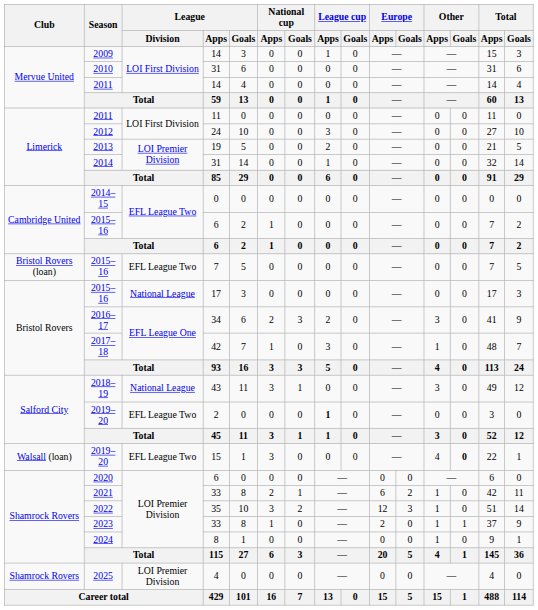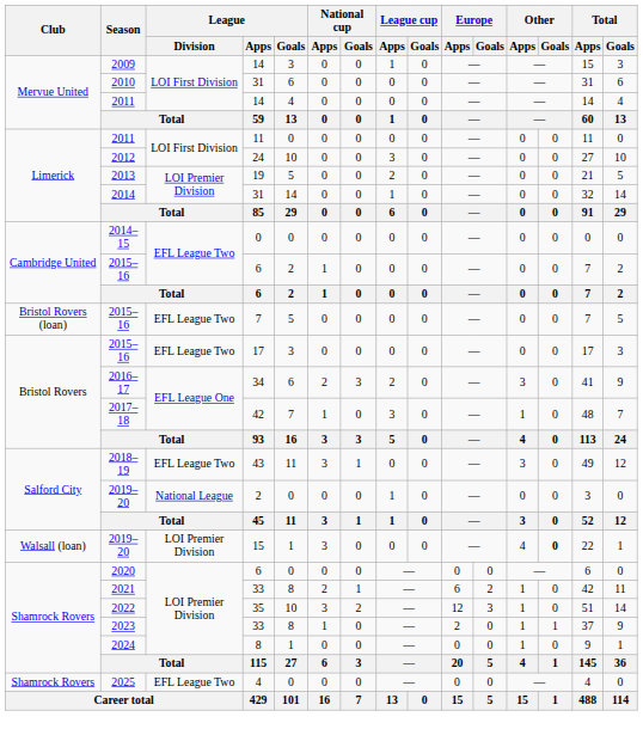2015–16 / 17 | League / Division: National League -> EFL League Two
2018–19 | League / Division: National League -> EFL League Two
2019–20 / 2 | League / Division: EFL League Two -> National League
2019–20 / 2 | League cup / Apps: bold -> normal
2019–20 / 15 | League / Division: EFL League Two -> LOI Premier Division
2025 | League / Division: LOI Premier Division -> EFL League Two
